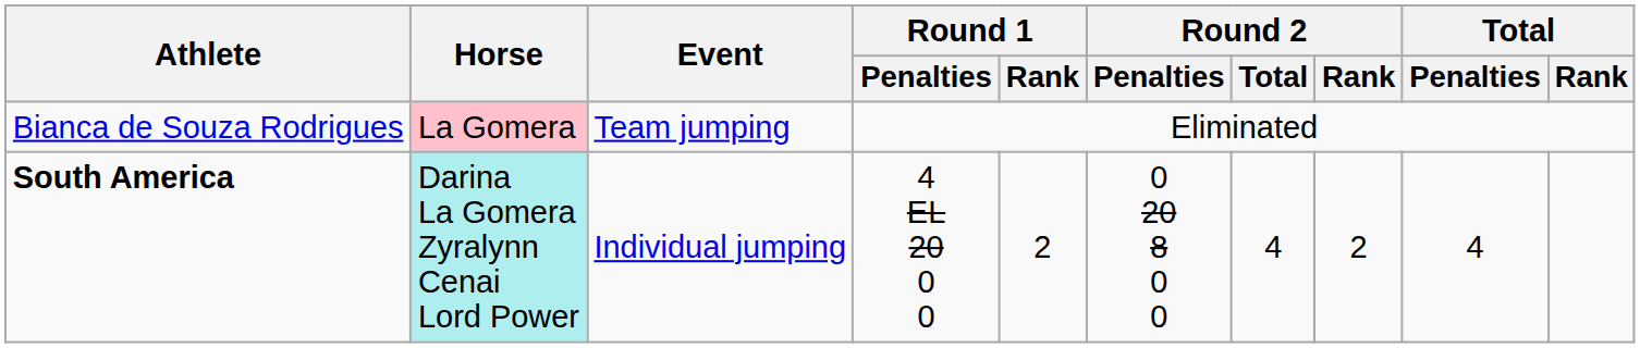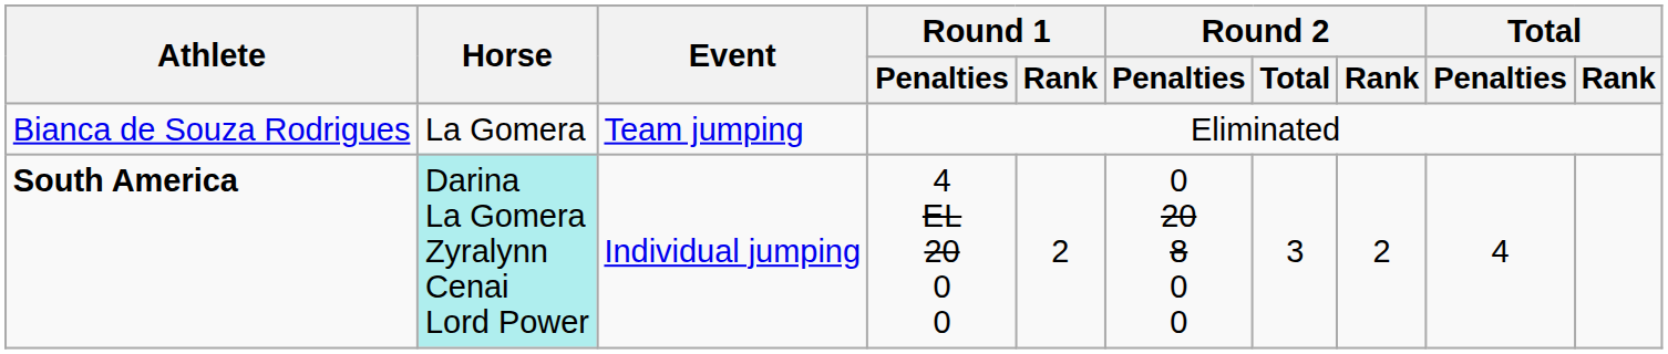Bianca de Souza Rodrigues | Horse: pink background -> no background
South America | Round 2 / Total: 4 -> 3
